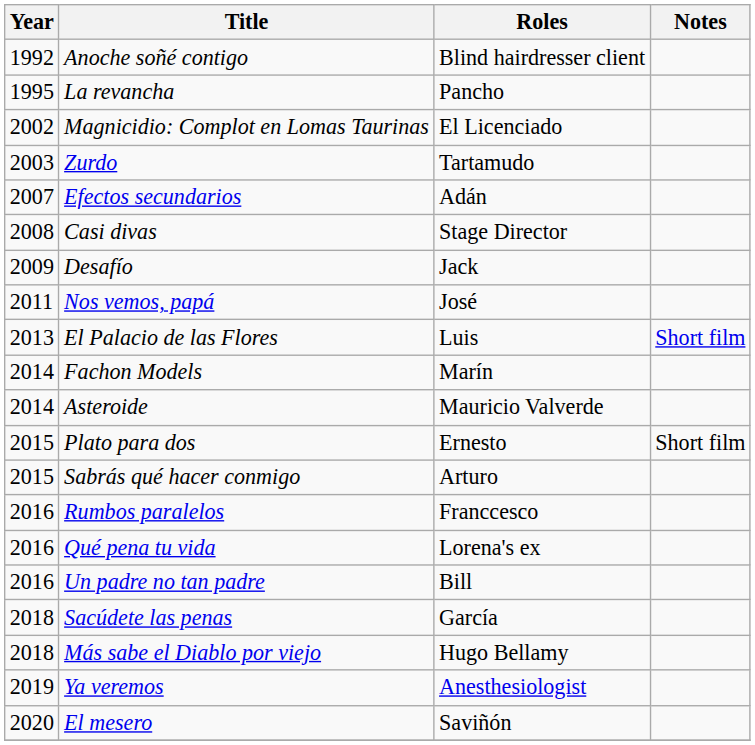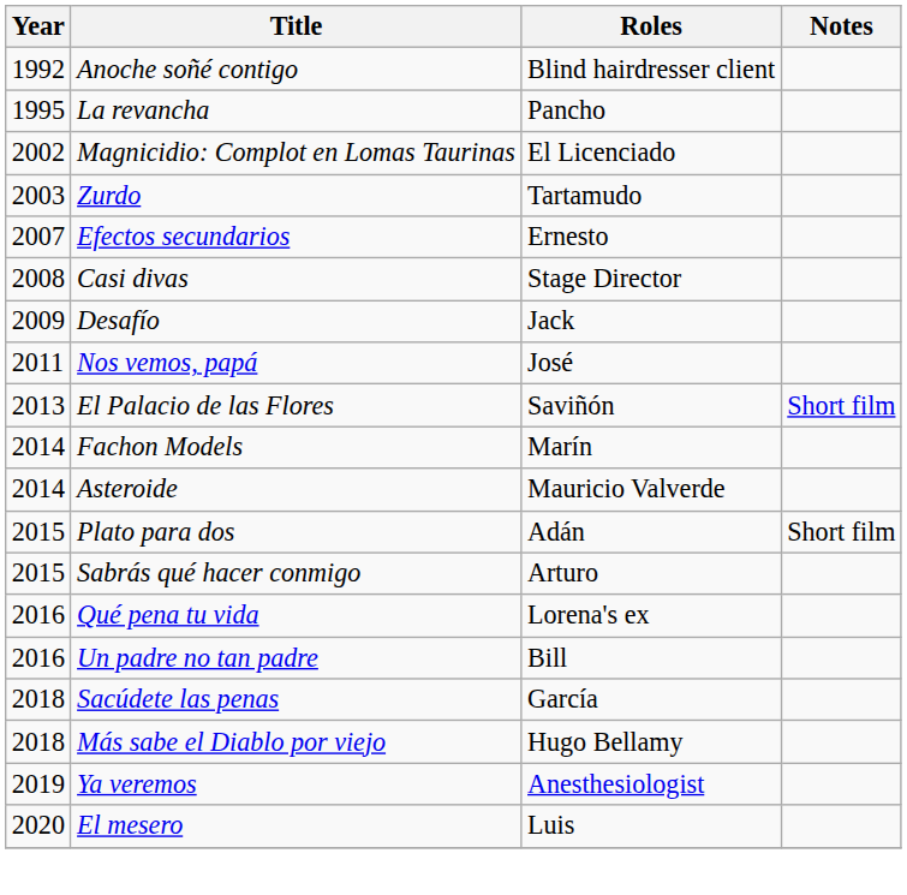Efectos secundarios | Roles: Adán -> Ernesto
El Palacio de las Flores | Roles: Luis -> Saviñón
Plato para dos | Roles: Ernesto -> Adán
- row: 2016 | Rumbos paralelos | Franccesco
El mesero | Roles: Saviñón -> Luis
